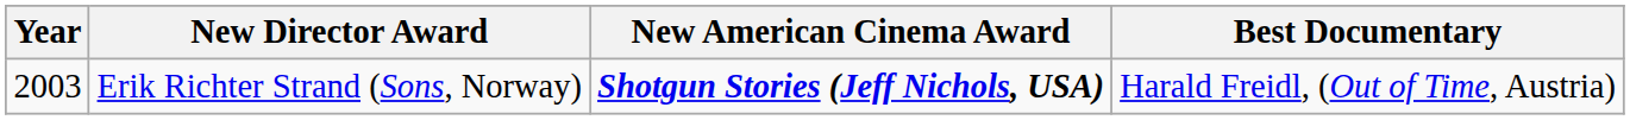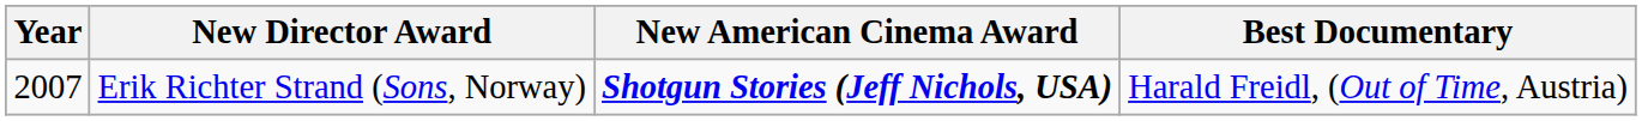Erik Richter Strand (Sons, Norway) | Year: 2003 -> 2007
